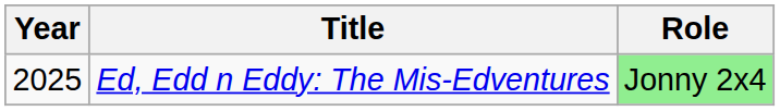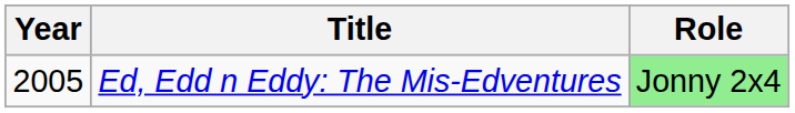Ed, Edd n Eddy: The Mis-Edventures | Year: 2025 -> 2005
